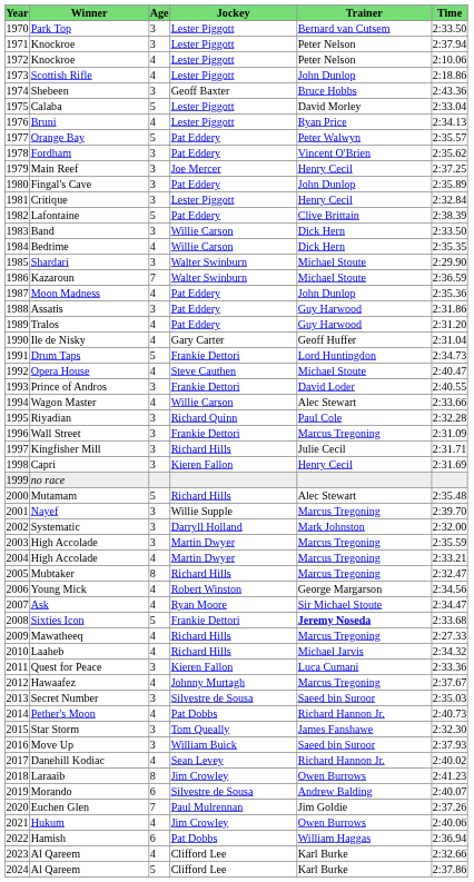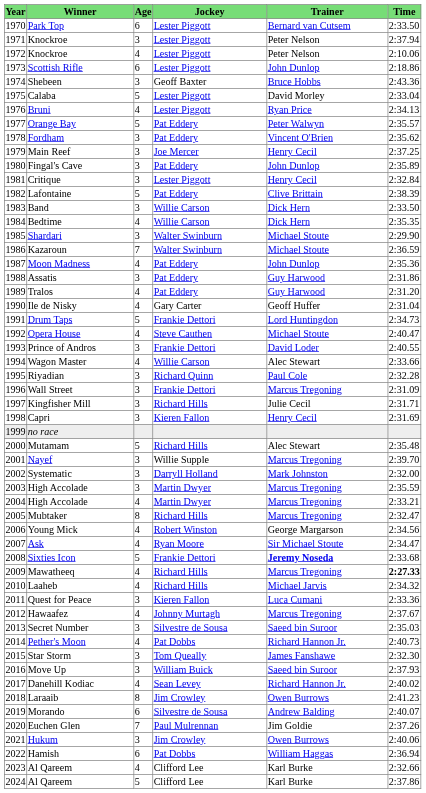Park Top | Age: 3 -> 6
Scottish Rifle | Age: 4 -> 6
Mawatheeq | Time: normal -> bold
Hukum | Age: 4 -> 3
